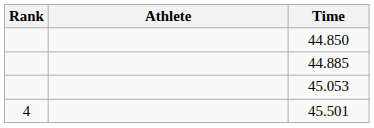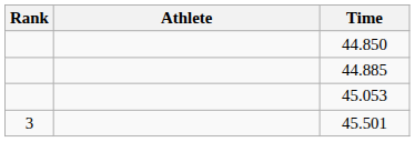45.501 | Rank: 4 -> 3
